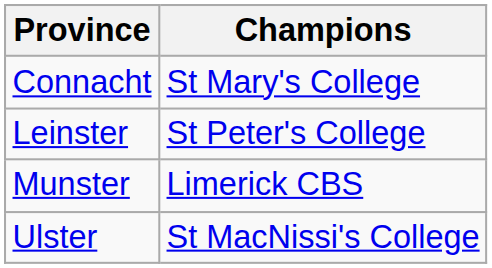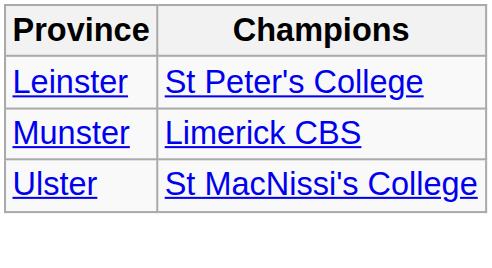- row: Connacht | St Mary's College
